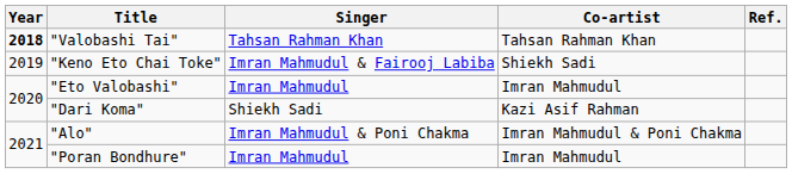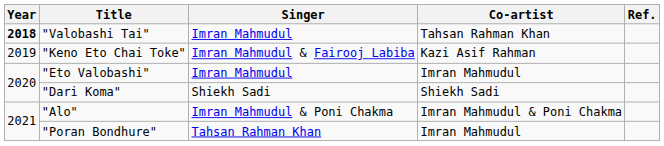"Valobashi Tai" | Singer: Tahsan Rahman Khan -> Imran Mahmudul
"Keno Eto Chai Toke" | Co-artist: Shiekh Sadi -> Kazi Asif Rahman
"Dari Koma" | Co-artist: Kazi Asif Rahman -> Shiekh Sadi
"Poran Bondhure" | Singer: Imran Mahmudul -> Tahsan Rahman Khan
